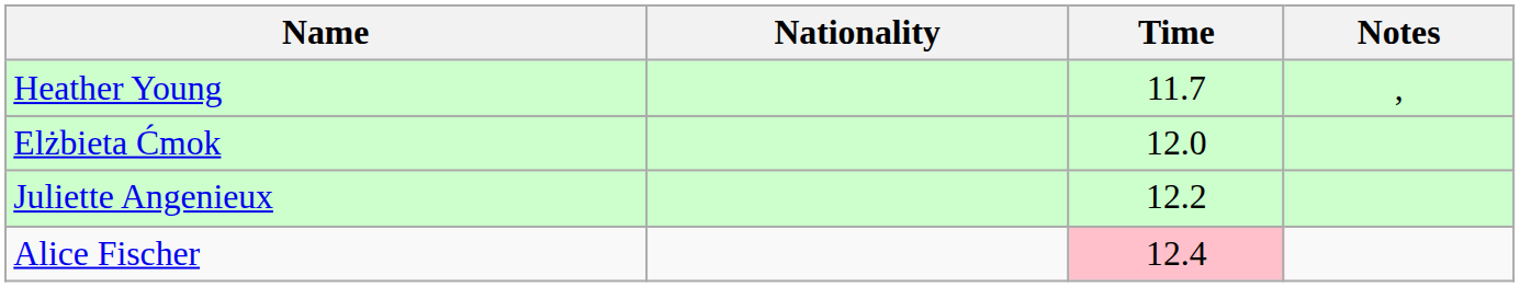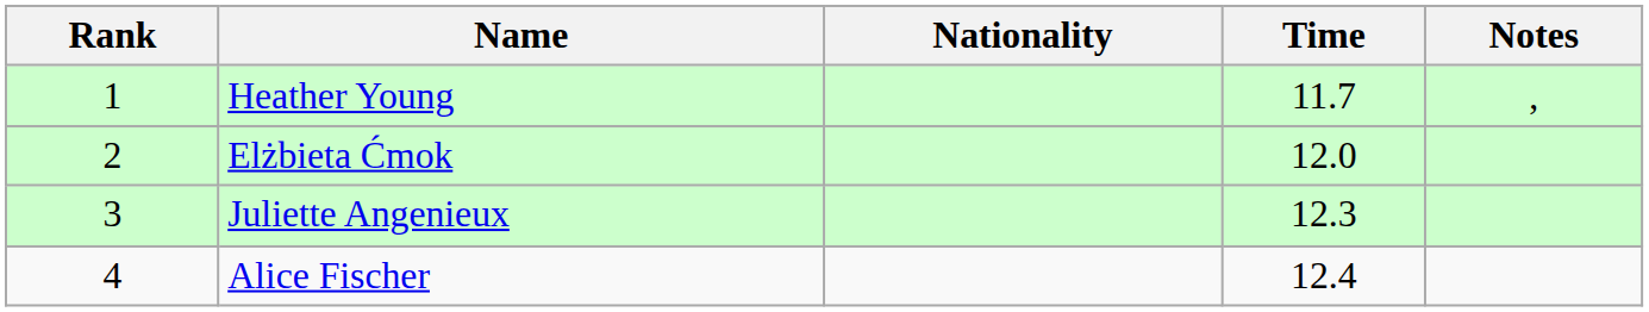+ column: Rank | 1 | 2 | 3 | 4
Juliette Angenieux | Time: 12.2 -> 12.3
Alice Fischer | Time: pink background -> no background
